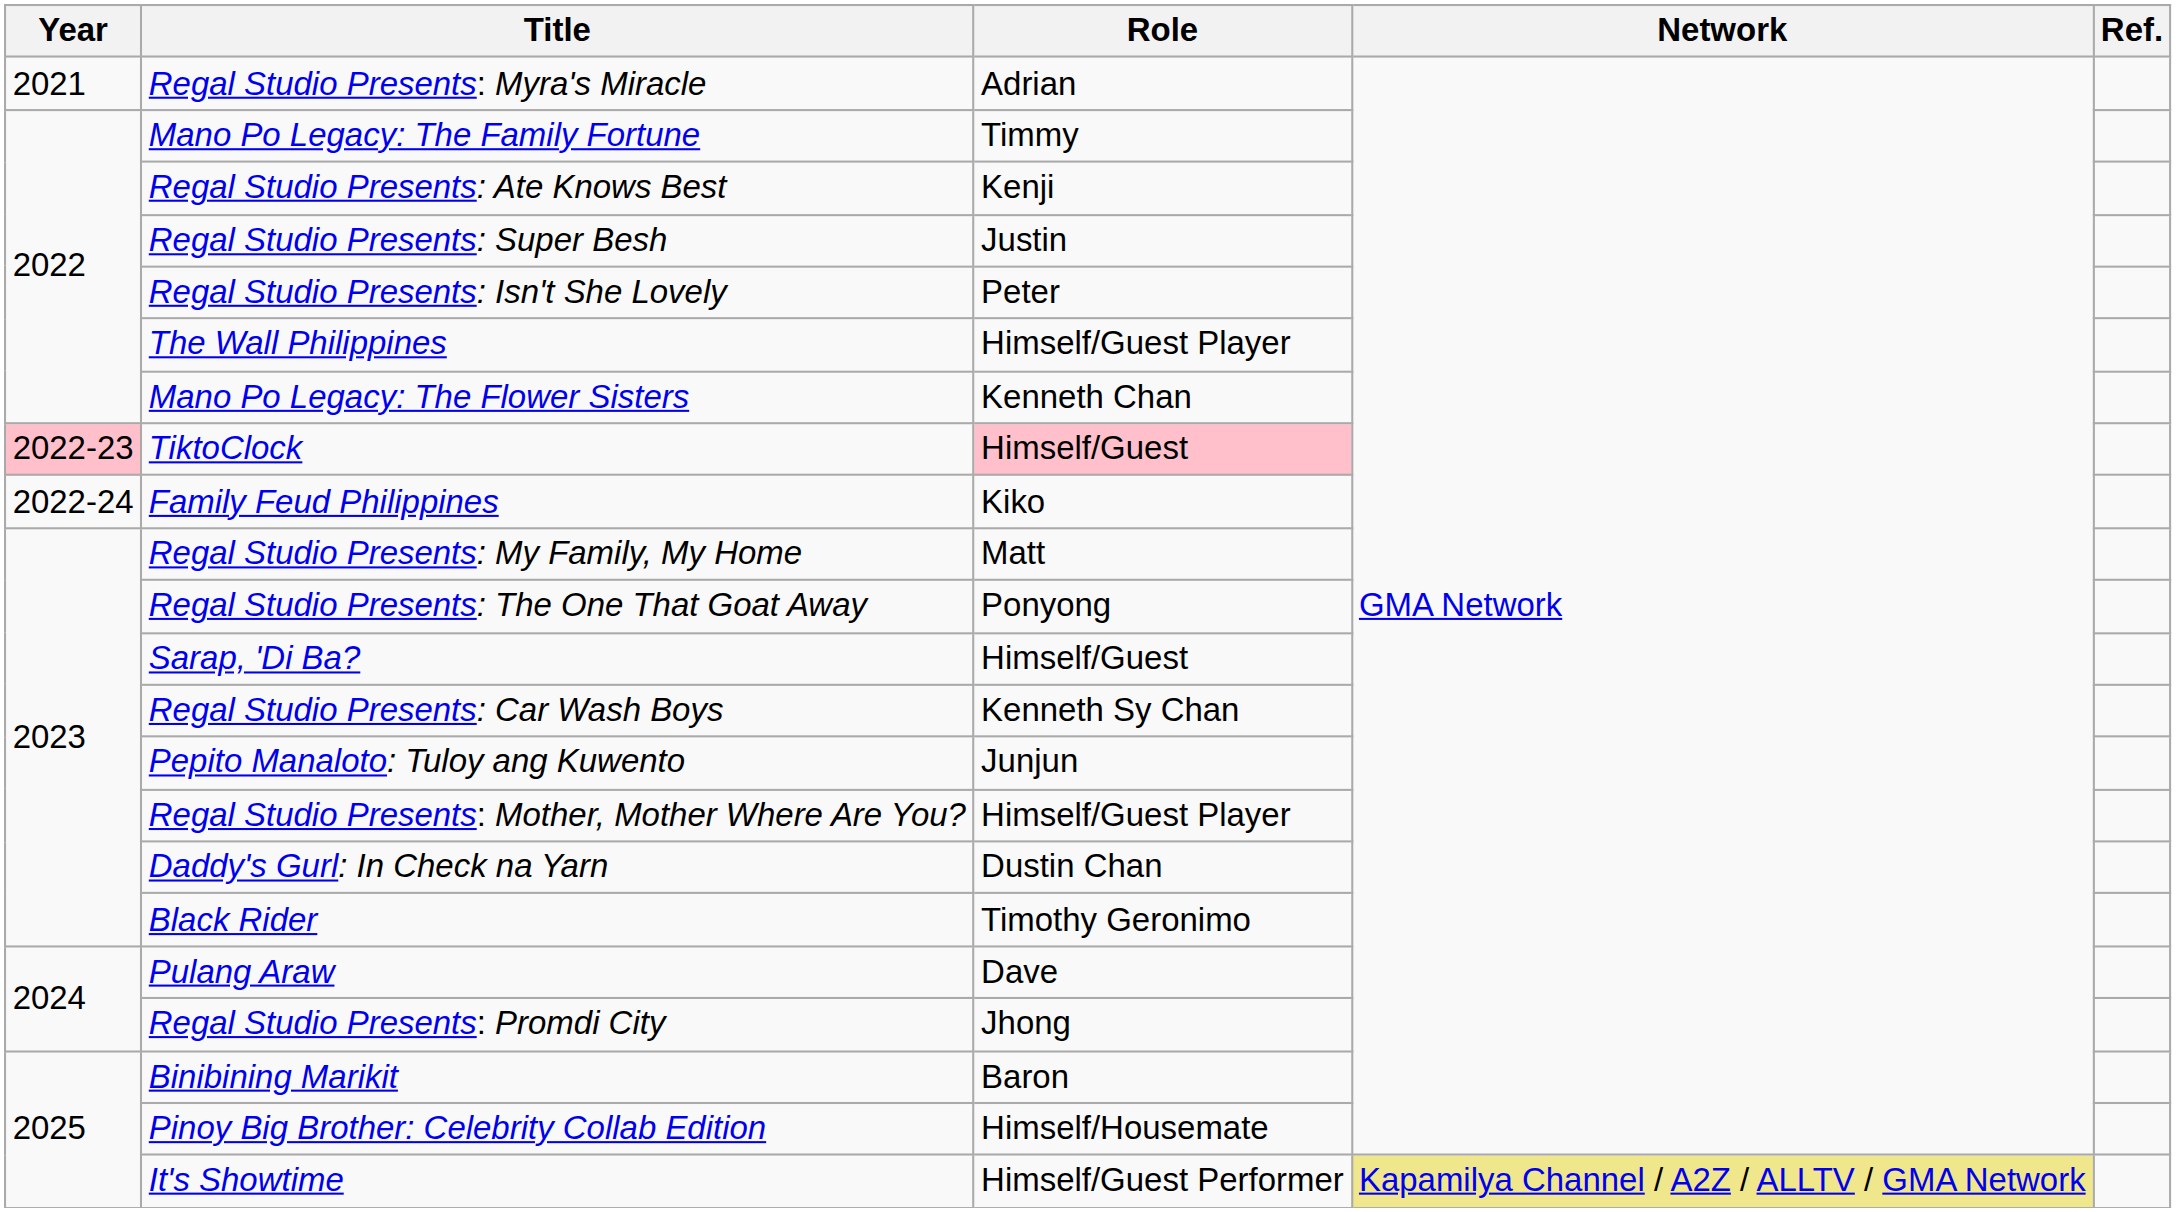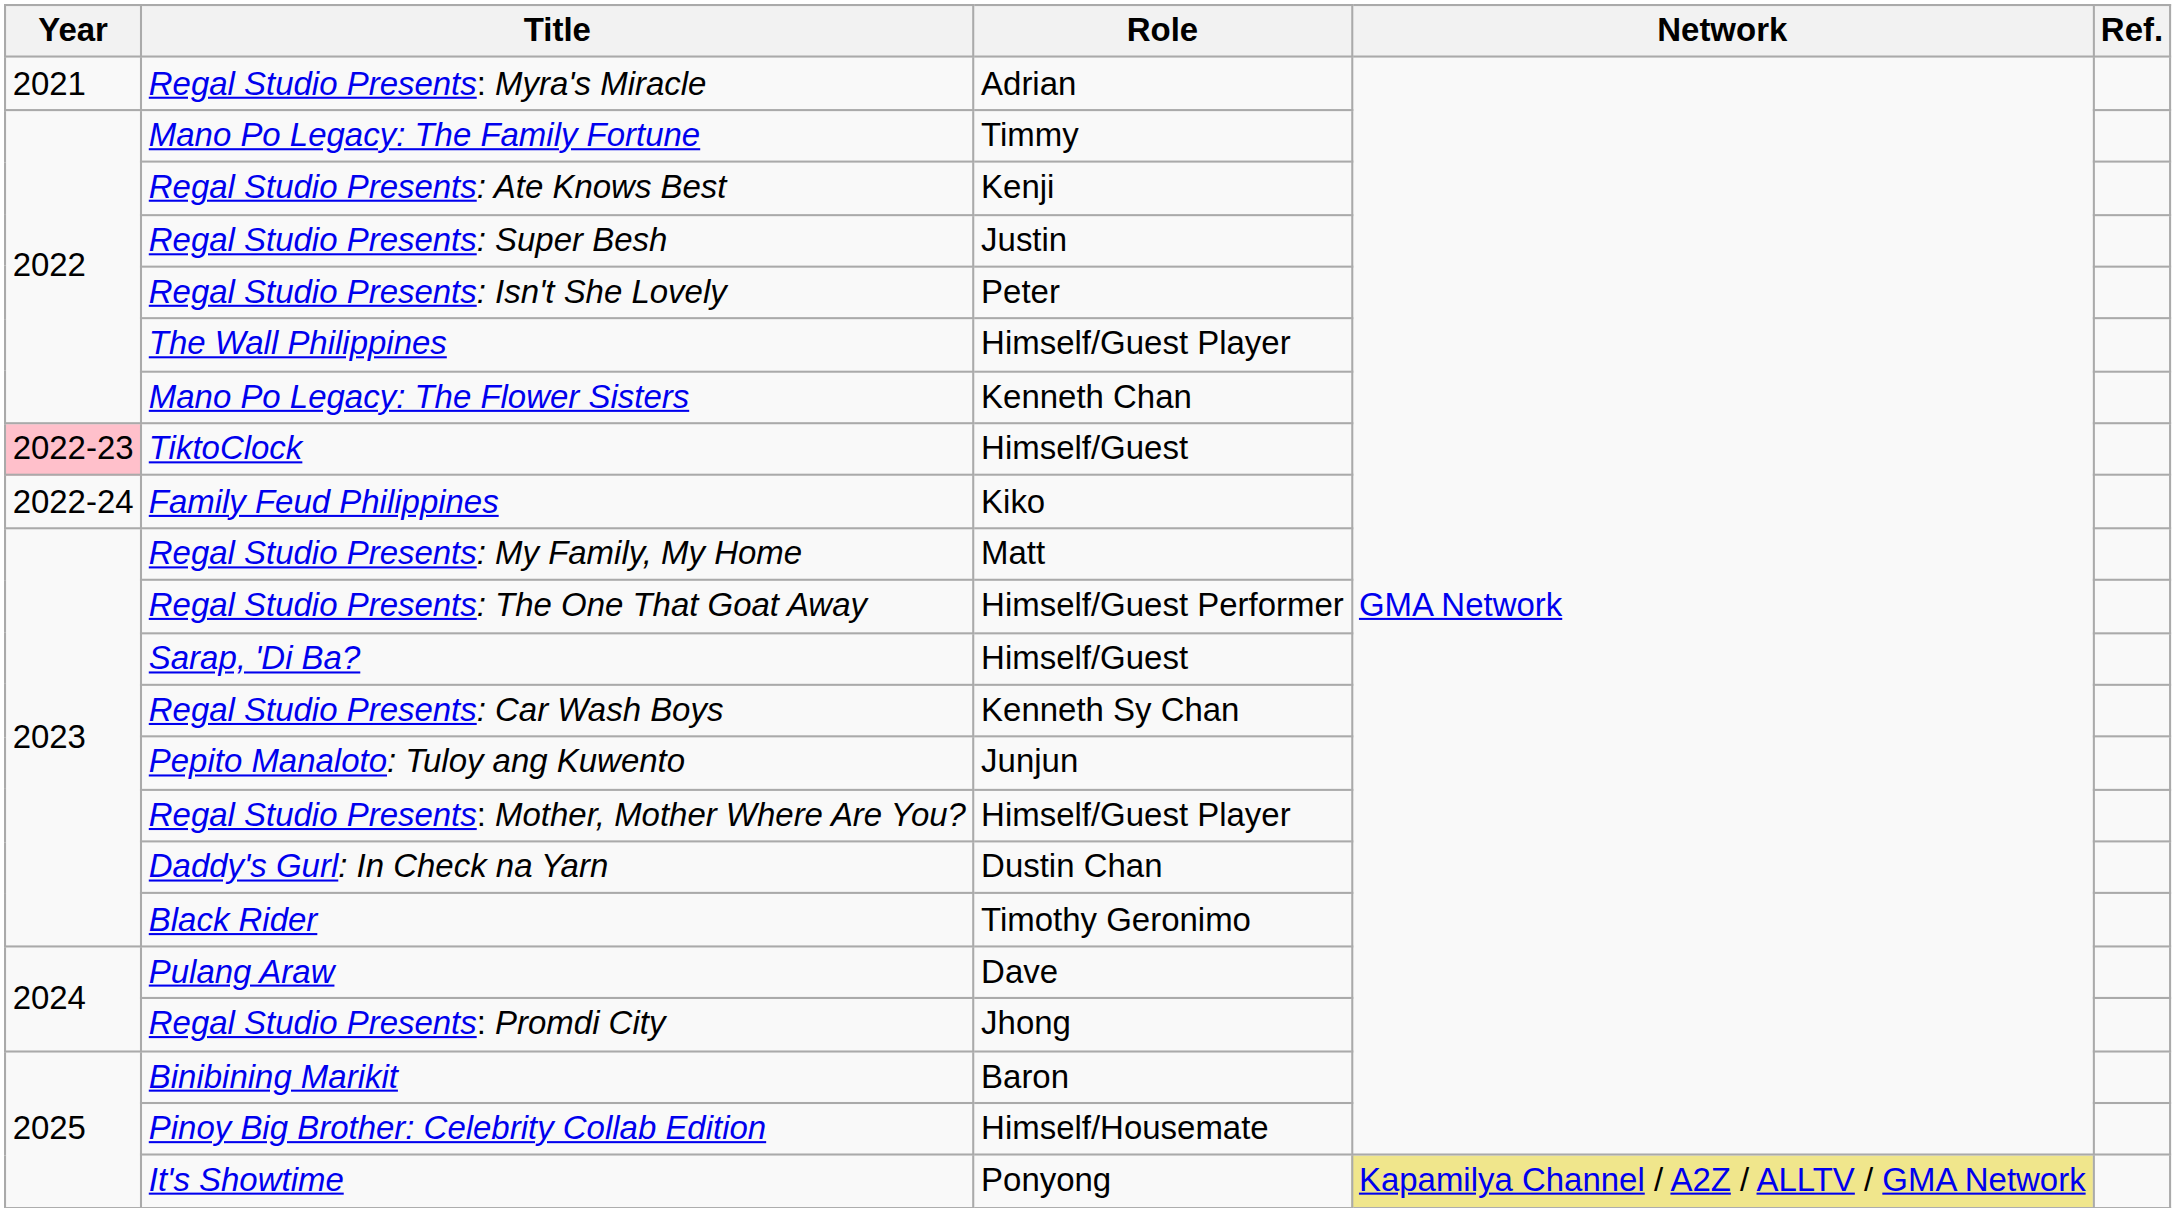TiktoClock | Role: pink background -> no background
Regal Studio Presents: The One That Goat Away | Role: Ponyong -> Himself/Guest Performer
It's Showtime | Role: Himself/Guest Performer -> Ponyong
